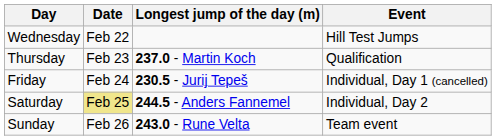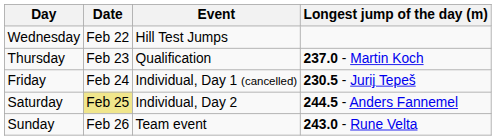columns swapped: Event <-> Longest jump of the day (m)
